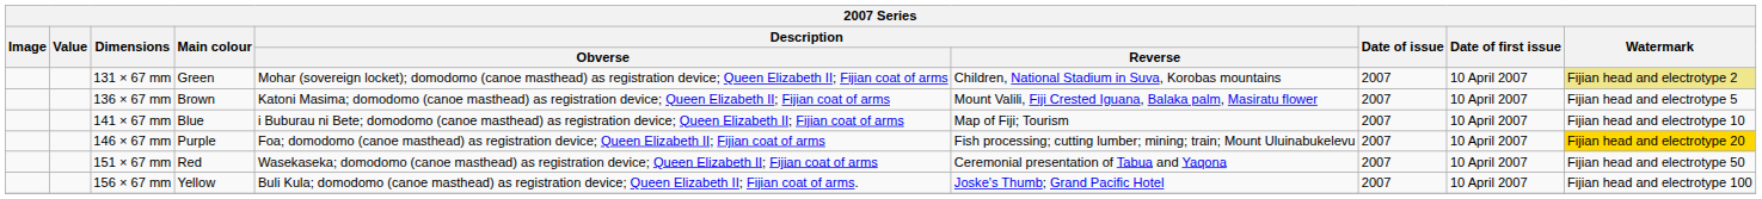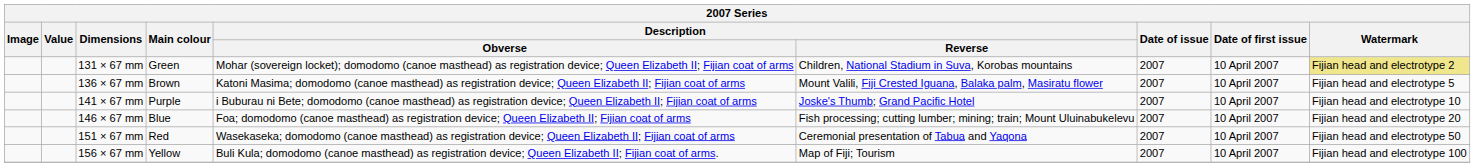141 × 67 mm | Main colour: Blue -> Purple
141 × 67 mm | Description / Reverse: Map of Fiji; Tourism -> Joske's Thumb; Grand Pacific Hotel
146 × 67 mm | Main colour: Purple -> Blue
146 × 67 mm | Watermark: gold background -> no background
156 × 67 mm | Description / Reverse: Joske's Thumb; Grand Pacific Hotel -> Map of Fiji; Tourism
